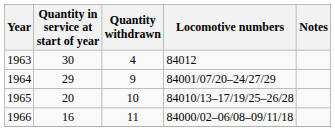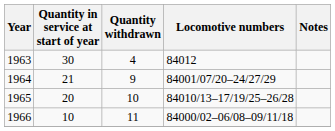1964 | Quantity in service at start of year: 29 -> 21
1966 | Quantity in service at start of year: 16 -> 10
